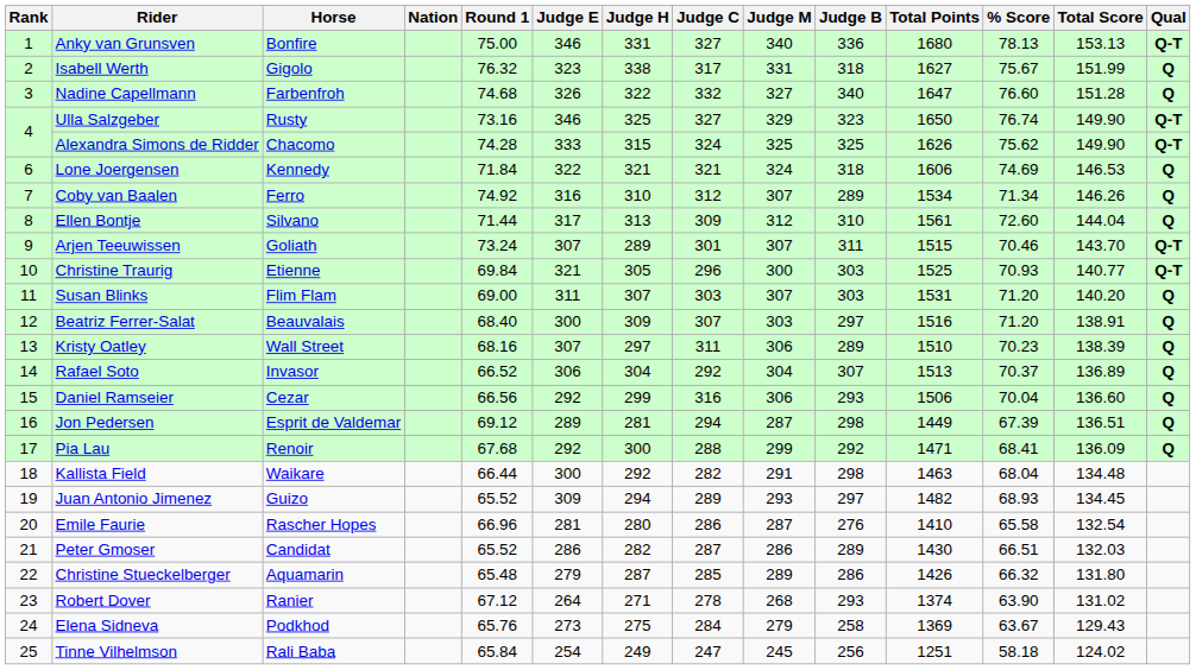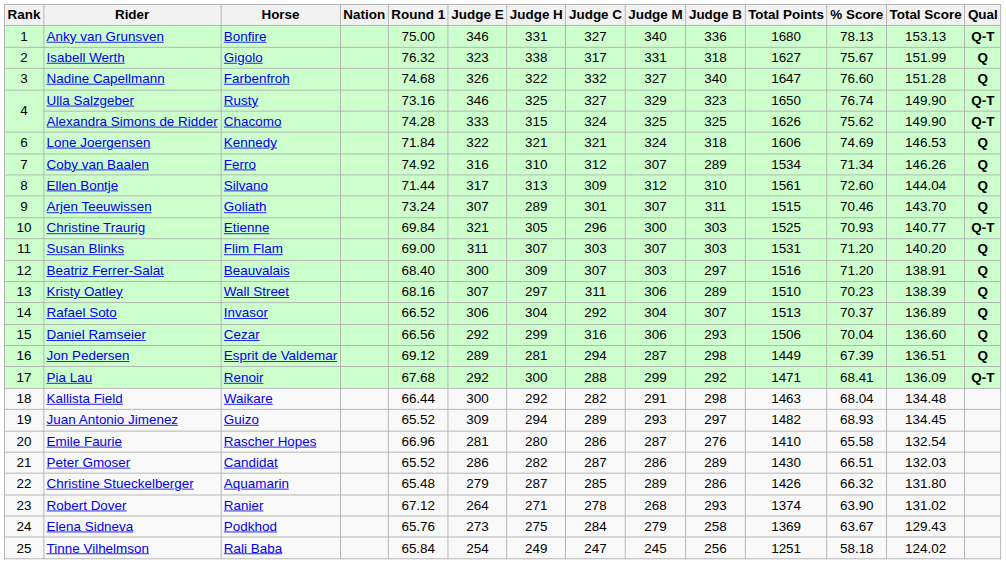Arjen Teeuwissen | Qual: Q-T -> Q
Pia Lau | Qual: Q -> Q-T
